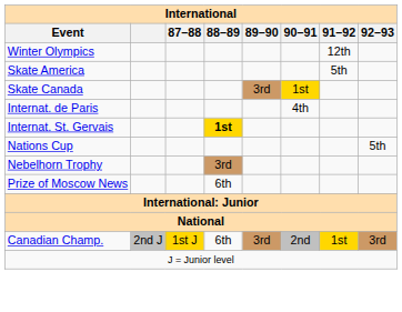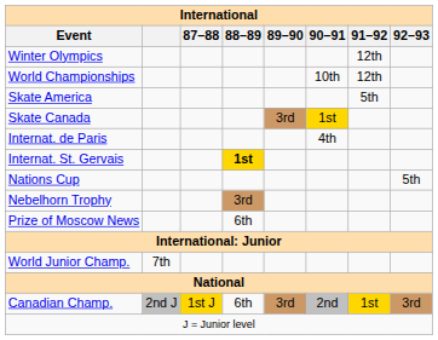+ row: World Championships | 10th | 12th
+ row: World Junior Champ. | 7th
